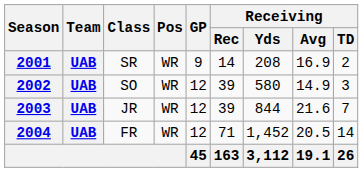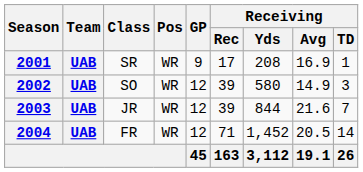2001 | Receiving / Rec: 14 -> 17
2001 | Receiving / TD: 2 -> 1
